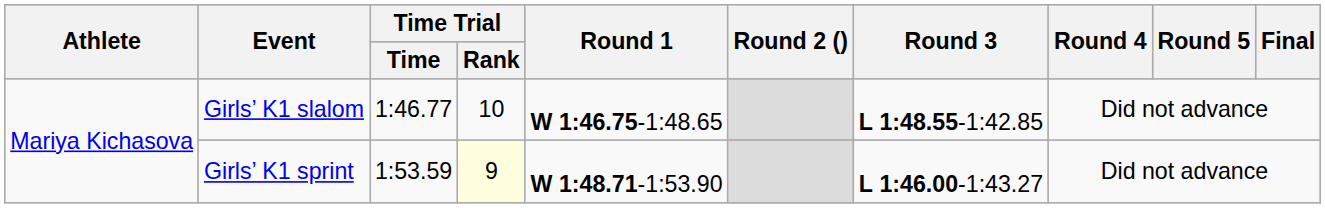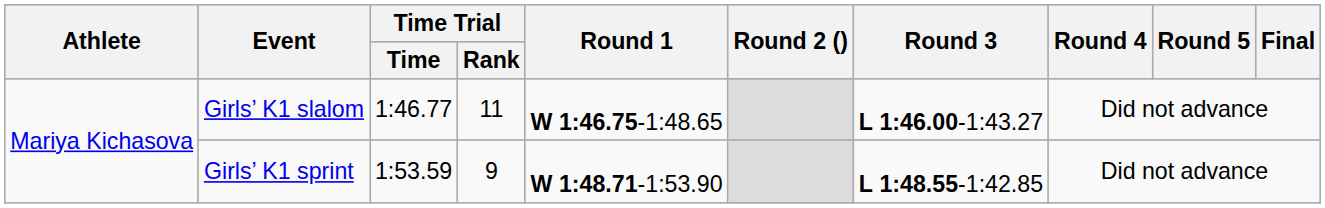Girls’ K1 slalom | Time Trial / Rank: 10 -> 11
Girls’ K1 slalom | Round 3: L 1:48.55-1:42.85 -> L 1:46.00-1:43.27
Girls’ K1 sprint | Time Trial / Rank: lightyellow background -> no background
Girls’ K1 sprint | Round 3: L 1:46.00-1:43.27 -> L 1:48.55-1:42.85
